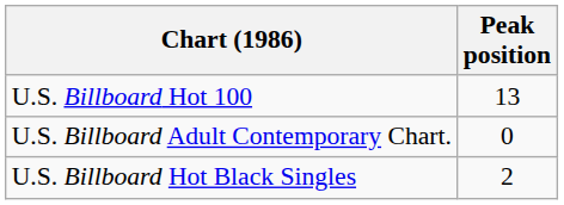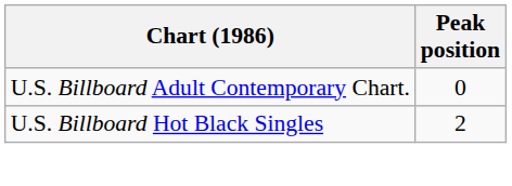- row: U.S. Billboard Hot 100 | 13
